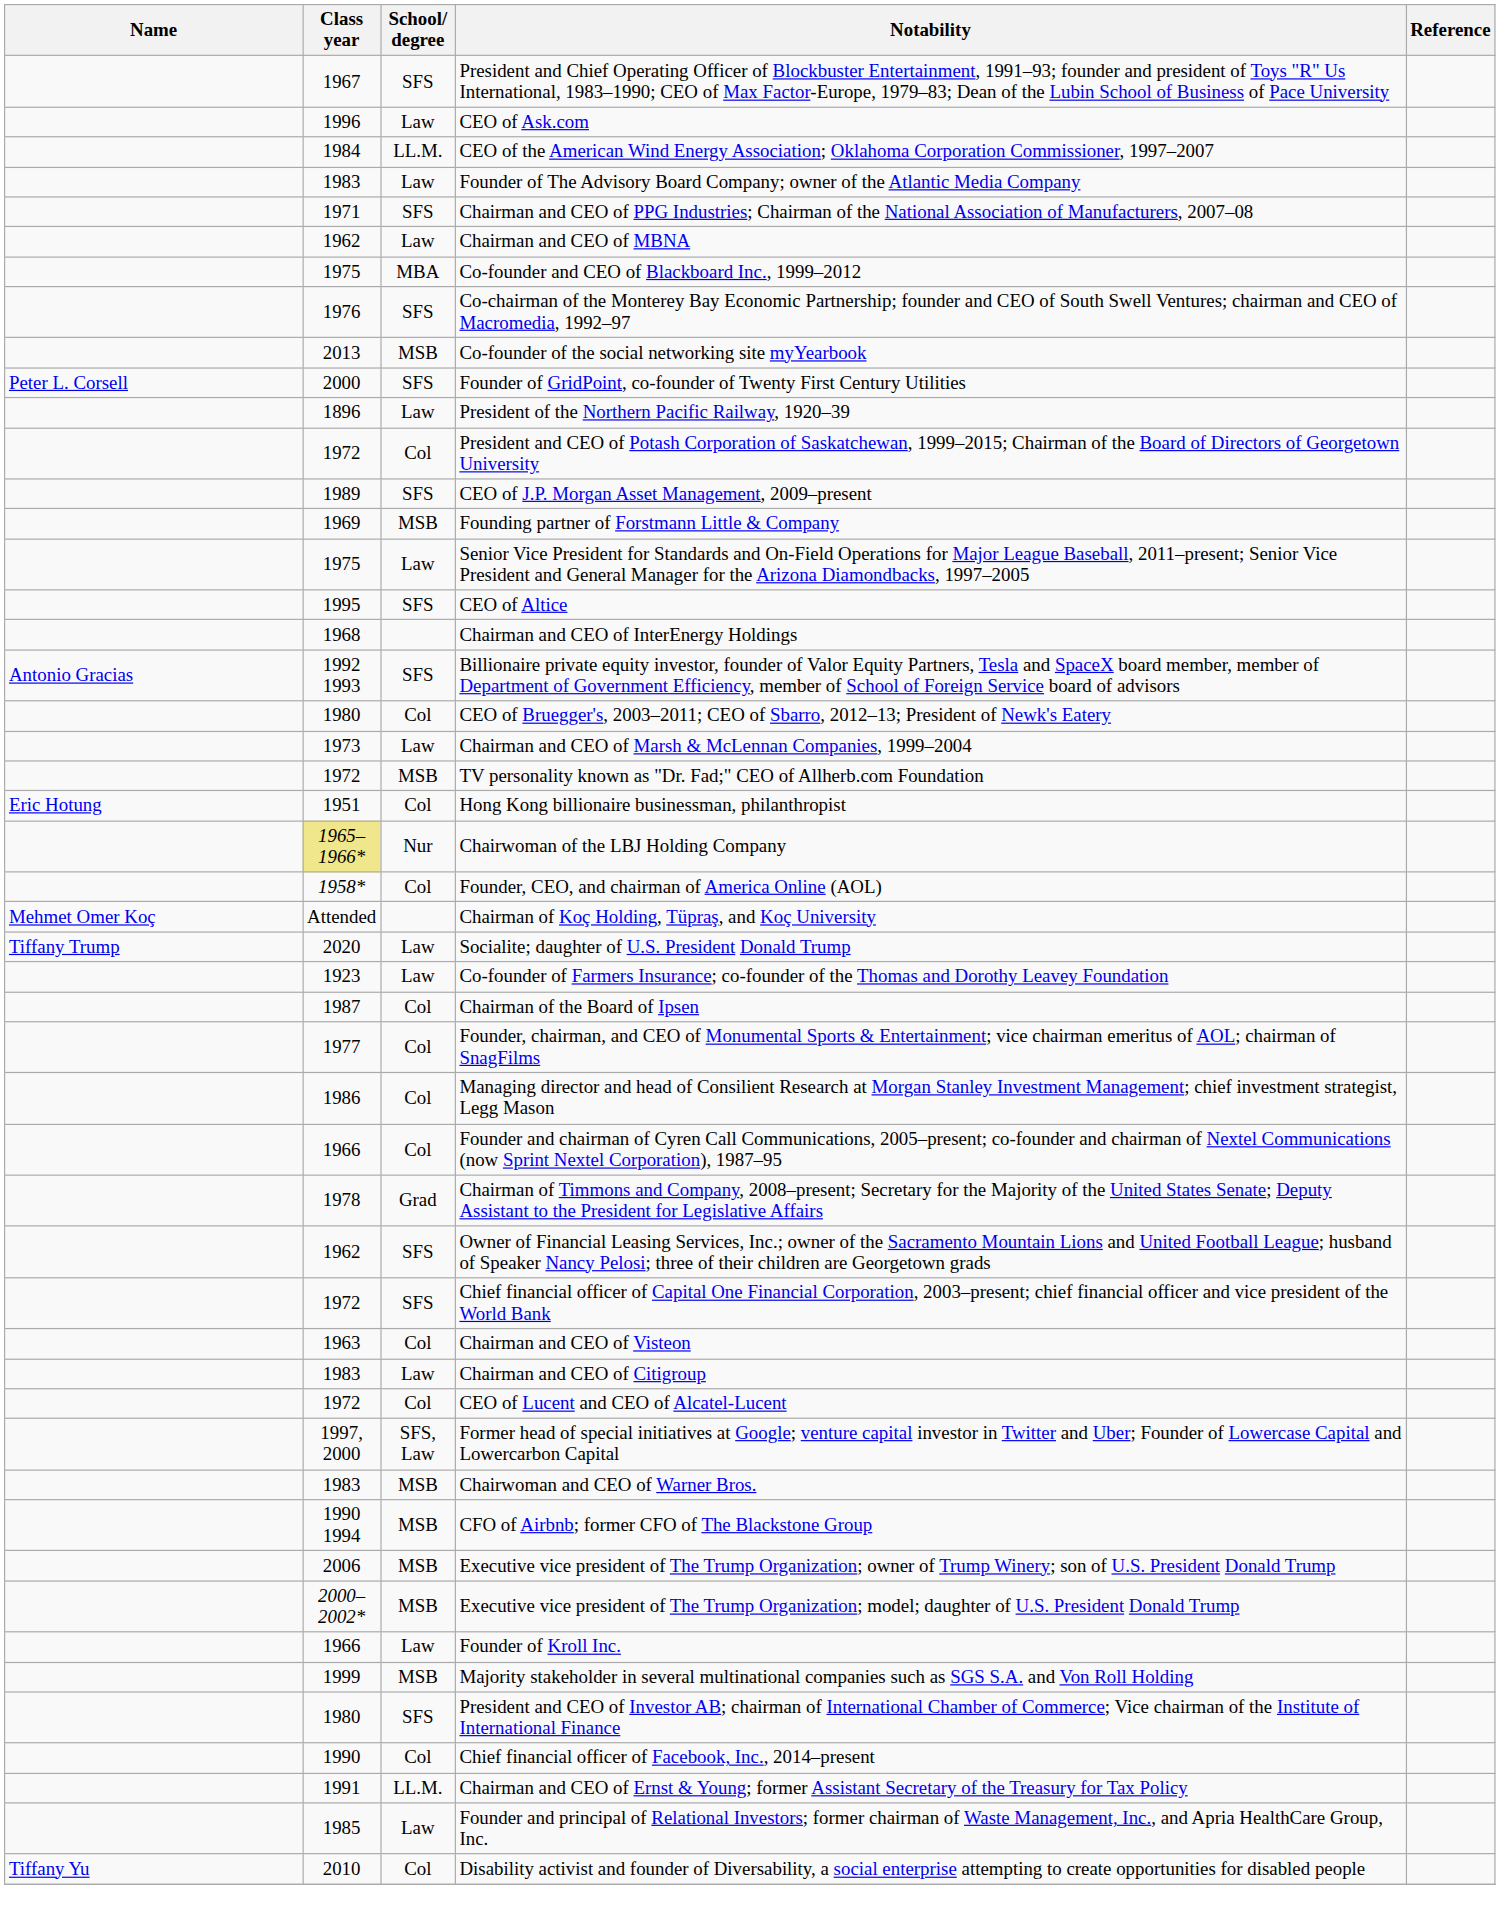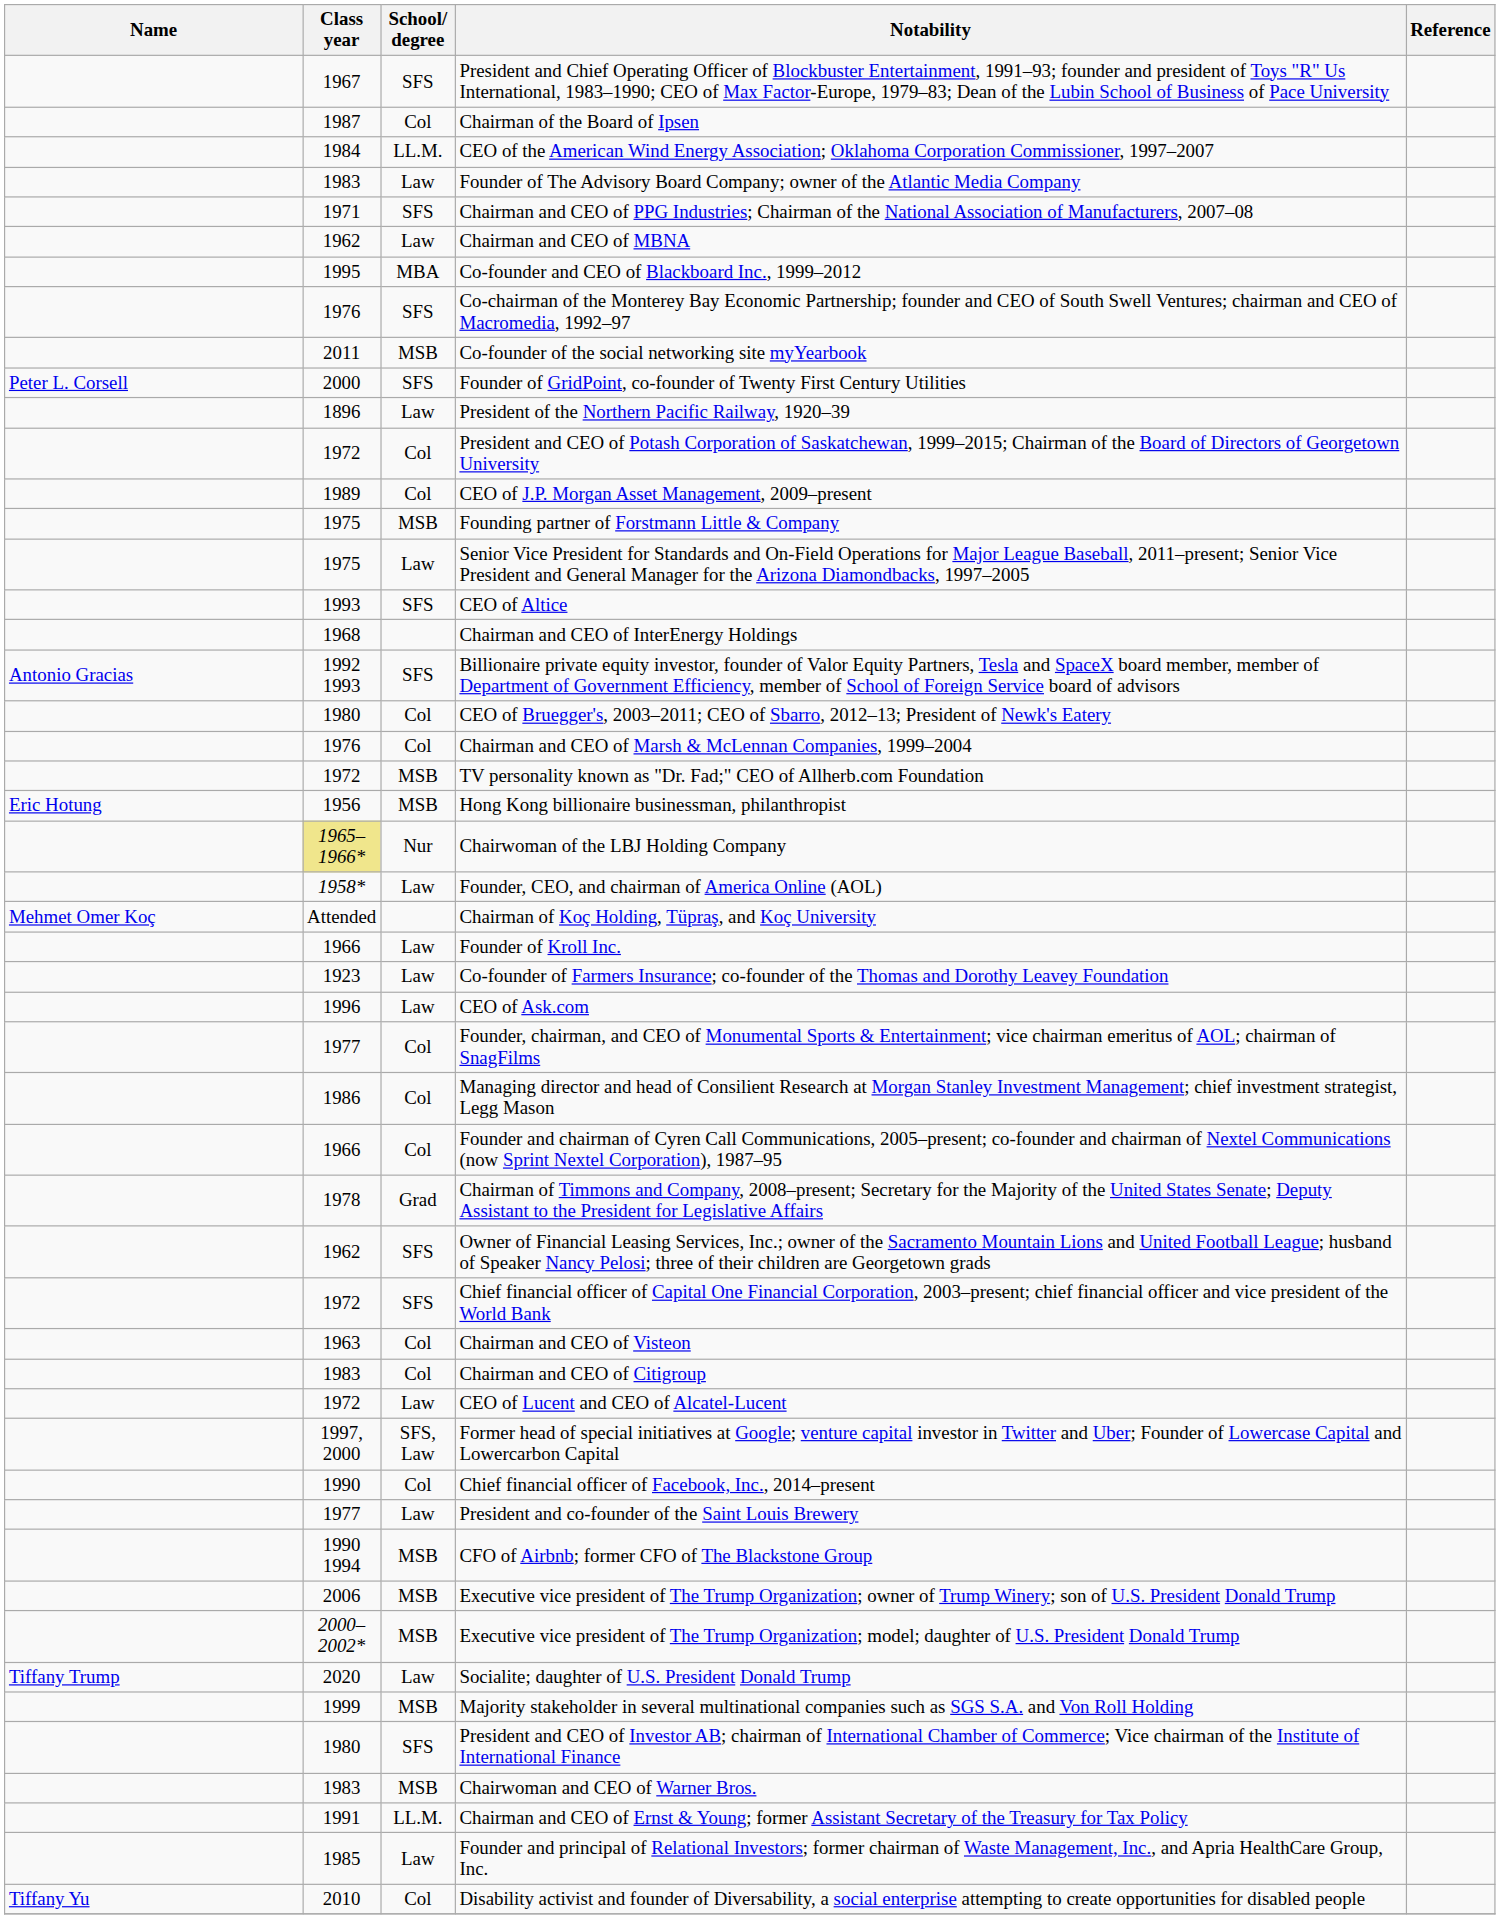rows swapped: Chairman of the Board of Ipsen <-> CEO of Ask.com
Co-founder and CEO of Blackboard Inc., 1999–2012 | Class year: 1975 -> 1995
Co-founder of the social networking site myYearbook | Class year: 2013 -> 2011
CEO of J.P. Morgan Asset Management, 2009–present | School/ degree: SFS -> Col
Founding partner of Forstmann Little & Company | Class year: 1969 -> 1975
CEO of Altice | Class year: 1995 -> 1993
Chairman and CEO of Marsh & McLennan Companies, 1999–2004 | Class year: 1973 -> 1976
Chairman and CEO of Marsh & McLennan Companies, 1999–2004 | School/ degree: Law -> Col
Hong Kong billionaire businessman, philanthropist | Class year: 1951 -> 1956
Hong Kong billionaire businessman, philanthropist | School/ degree: Col -> MSB
Founder, CEO, and chairman of America Online (AOL) | School/ degree: Col -> Law
rows swapped: Founder of Kroll Inc. <-> Socialite; daughter of U.S. President Donald Trump
Chairman and CEO of Citigroup | School/ degree: Law -> Col
CEO of Lucent and CEO of Alcatel-Lucent | School/ degree: Col -> Law
rows swapped: Chairwoman and CEO of Warner Bros. <-> Chief financial officer of Facebook, Inc., 2014–present
+ row: 1977 | Law | President and co-founder of the Saint Louis Brewery
